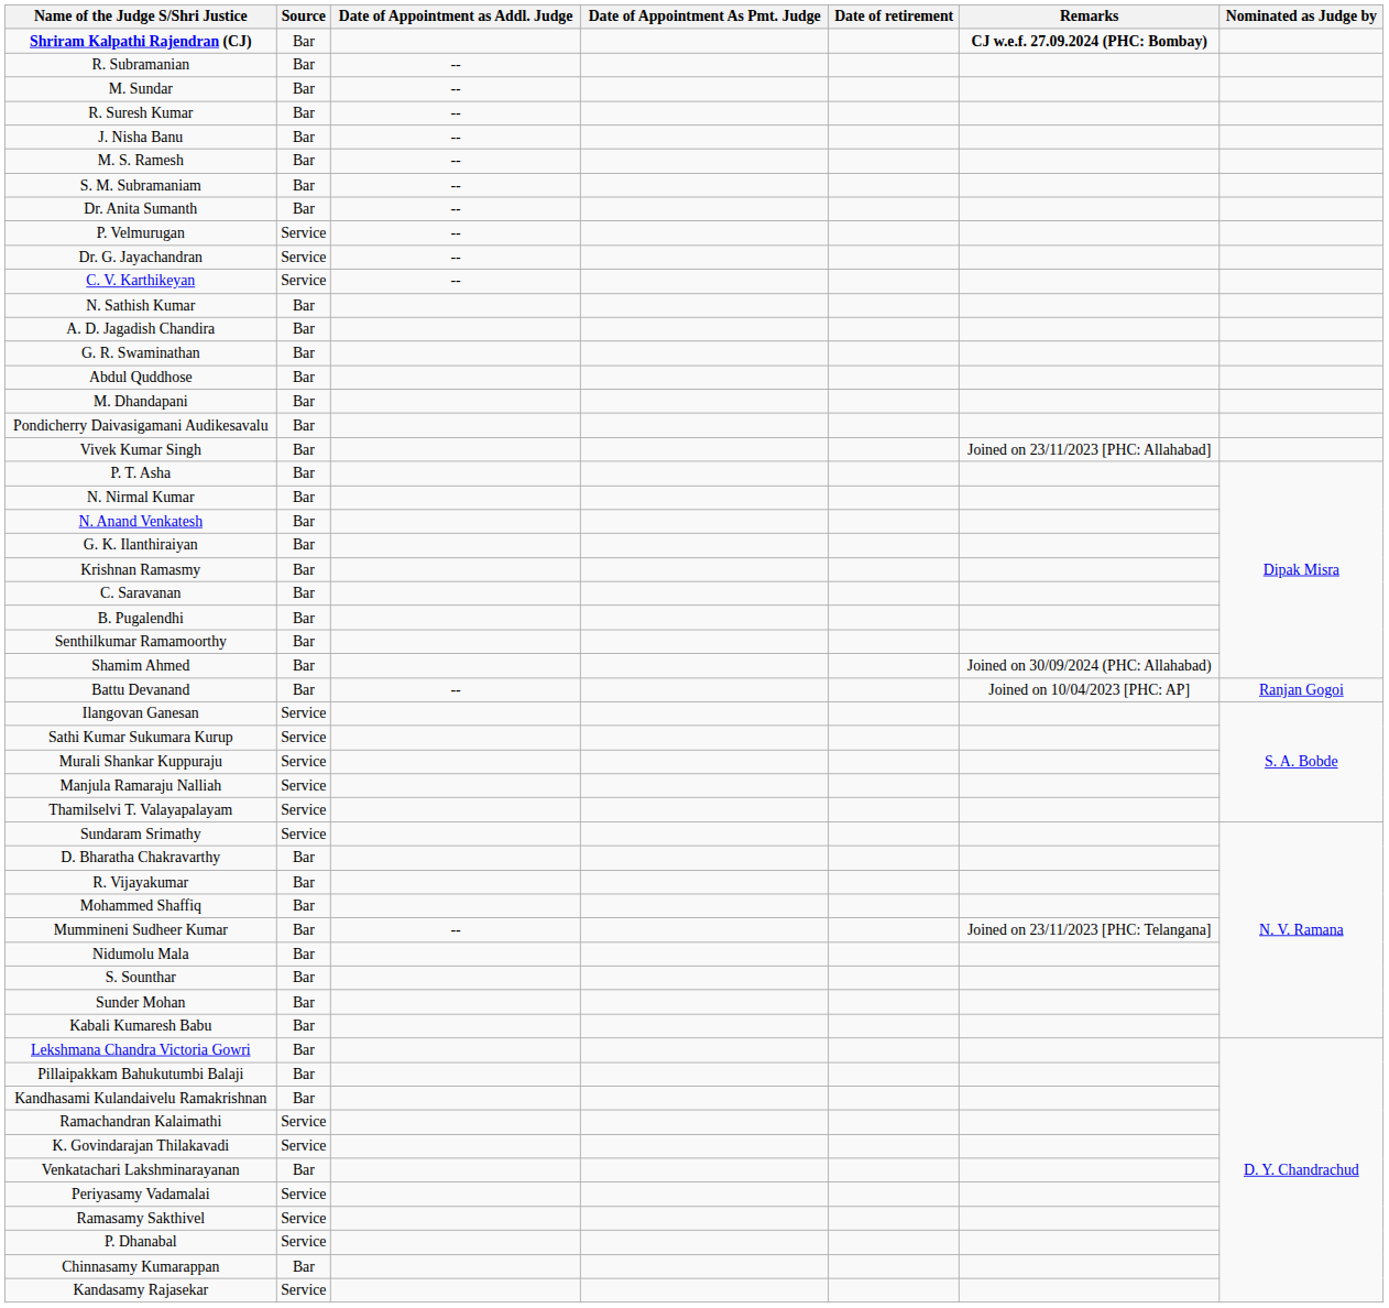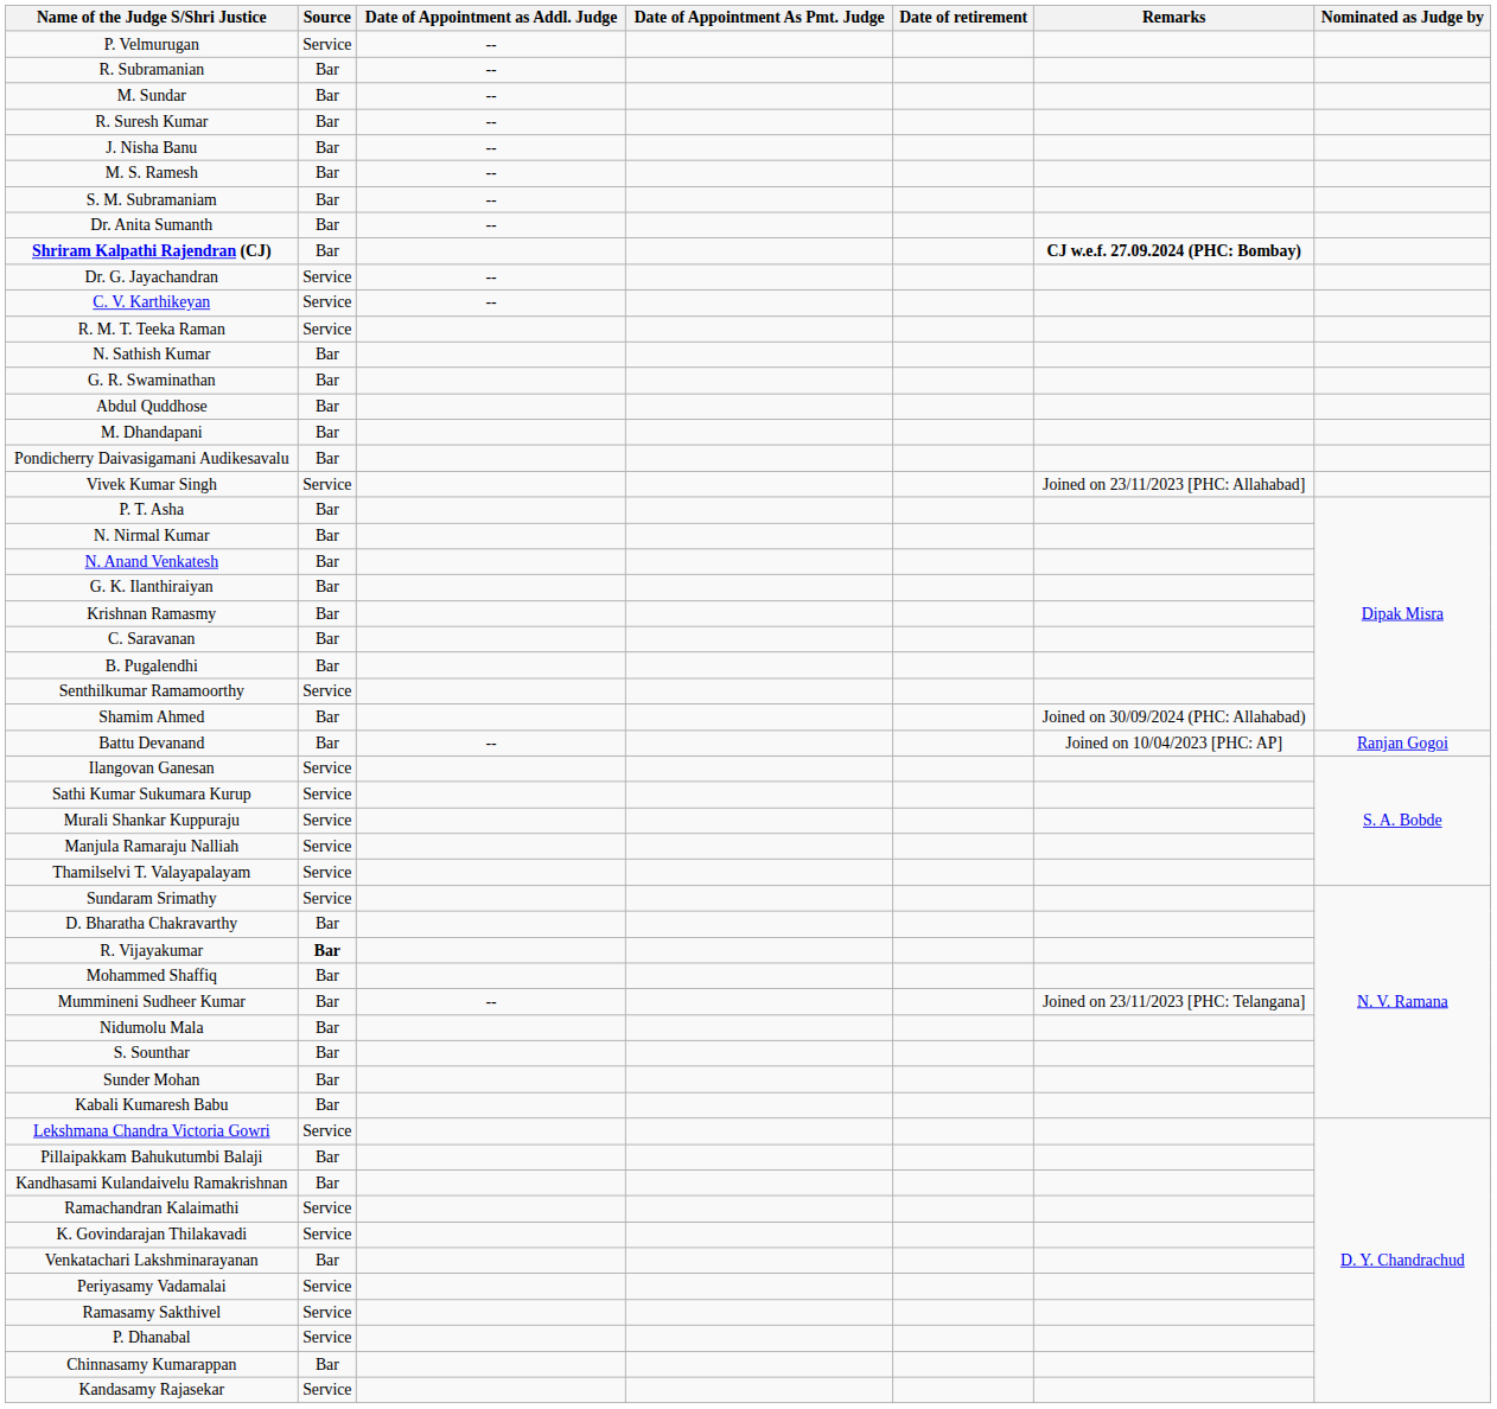rows swapped: Shriram Kalpathi Rajendran (CJ) <-> P. Velmurugan
+ row: R. M. T. Teeka Raman | Service
- row: A. D. Jagadish Chandira | Bar
Vivek Kumar Singh | Source: Bar -> Service
Senthilkumar Ramamoorthy | Source: Bar -> Service
R. Vijayakumar | Source: normal -> bold
Lekshmana Chandra Victoria Gowri | Source: Bar -> Service
